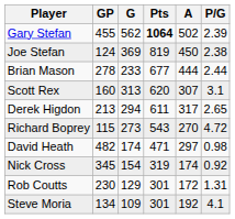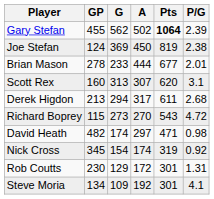columns swapped: A <-> Pts
Brian Mason | P/G: 2.44 -> 2.01
Derek Higdon | P/G: 2.65 -> 2.68
